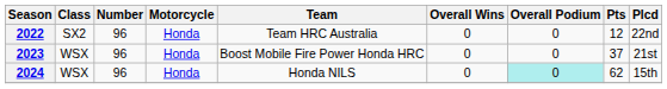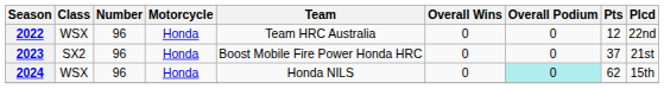2022 | Class: SX2 -> WSX
2023 | Class: WSX -> SX2
